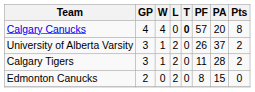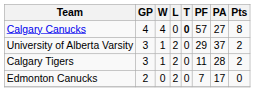Calgary Canucks | PA: 20 -> 27
University of Alberta Varsity | PF: 26 -> 29
Edmonton Canucks | PF: 8 -> 7
Edmonton Canucks | PA: 15 -> 17
